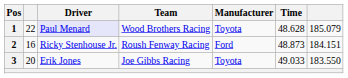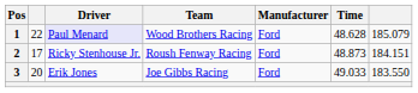1 | Manufacturer: Toyota -> Ford
2 | column 2: 16 -> 17
3 | Manufacturer: Toyota -> Ford
